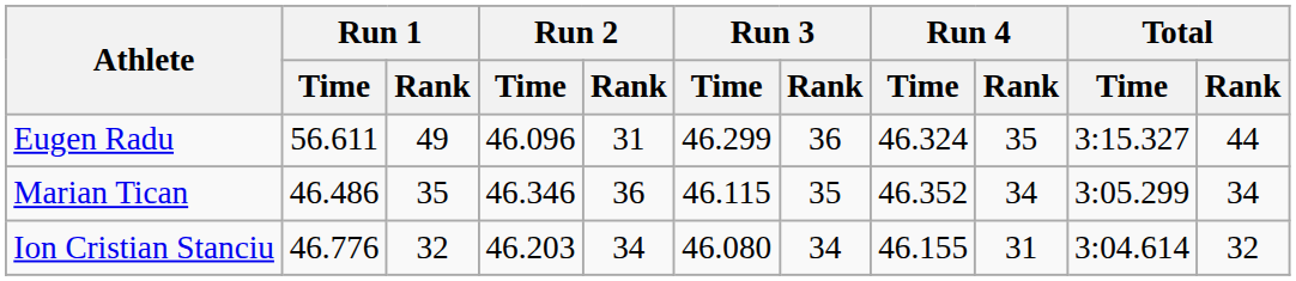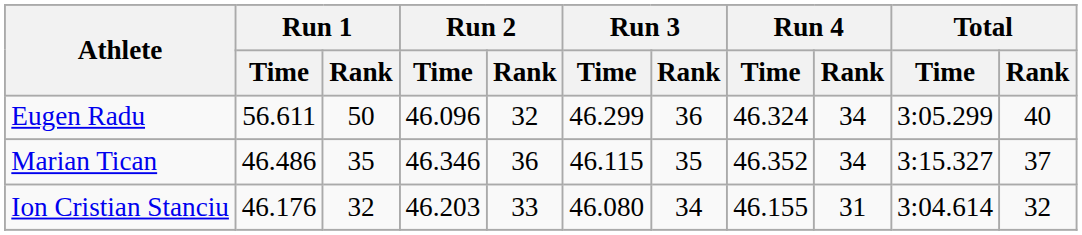Eugen Radu | Run 1 / Rank: 49 -> 50
Eugen Radu | Run 2 / Rank: 31 -> 32
Eugen Radu | Run 4 / Rank: 35 -> 34
Eugen Radu | Total / Time: 3:15.327 -> 3:05.299
Eugen Radu | Total / Rank: 44 -> 40
Marian Tican | Total / Time: 3:05.299 -> 3:15.327
Marian Tican | Total / Rank: 34 -> 37
Ion Cristian Stanciu | Run 1 / Time: 46.776 -> 46.176
Ion Cristian Stanciu | Run 2 / Rank: 34 -> 33
